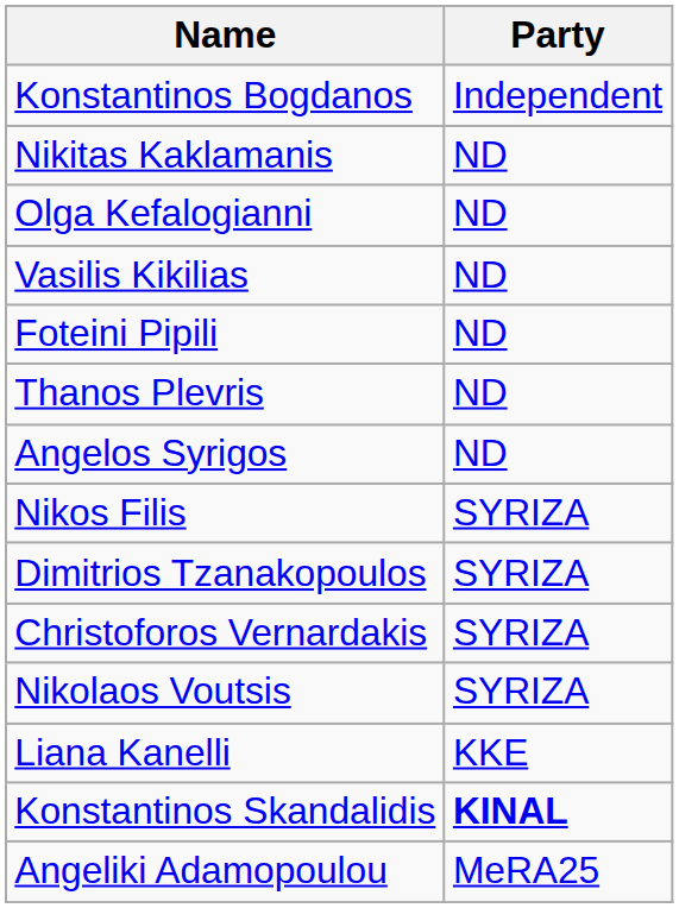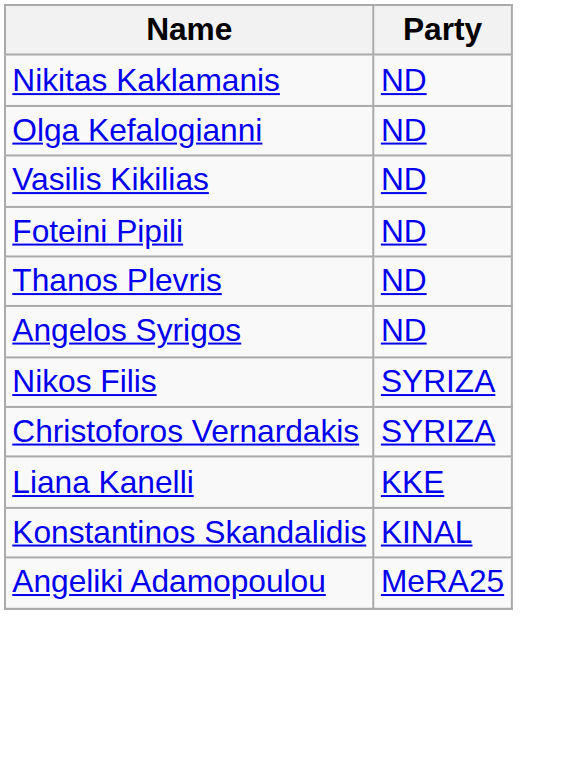- row: Konstantinos Bogdanos | Independent
- row: Dimitrios Tzanakopoulos | SYRIZA
- row: Nikolaos Voutsis | SYRIZA
Konstantinos Skandalidis | Party: bold -> normal
